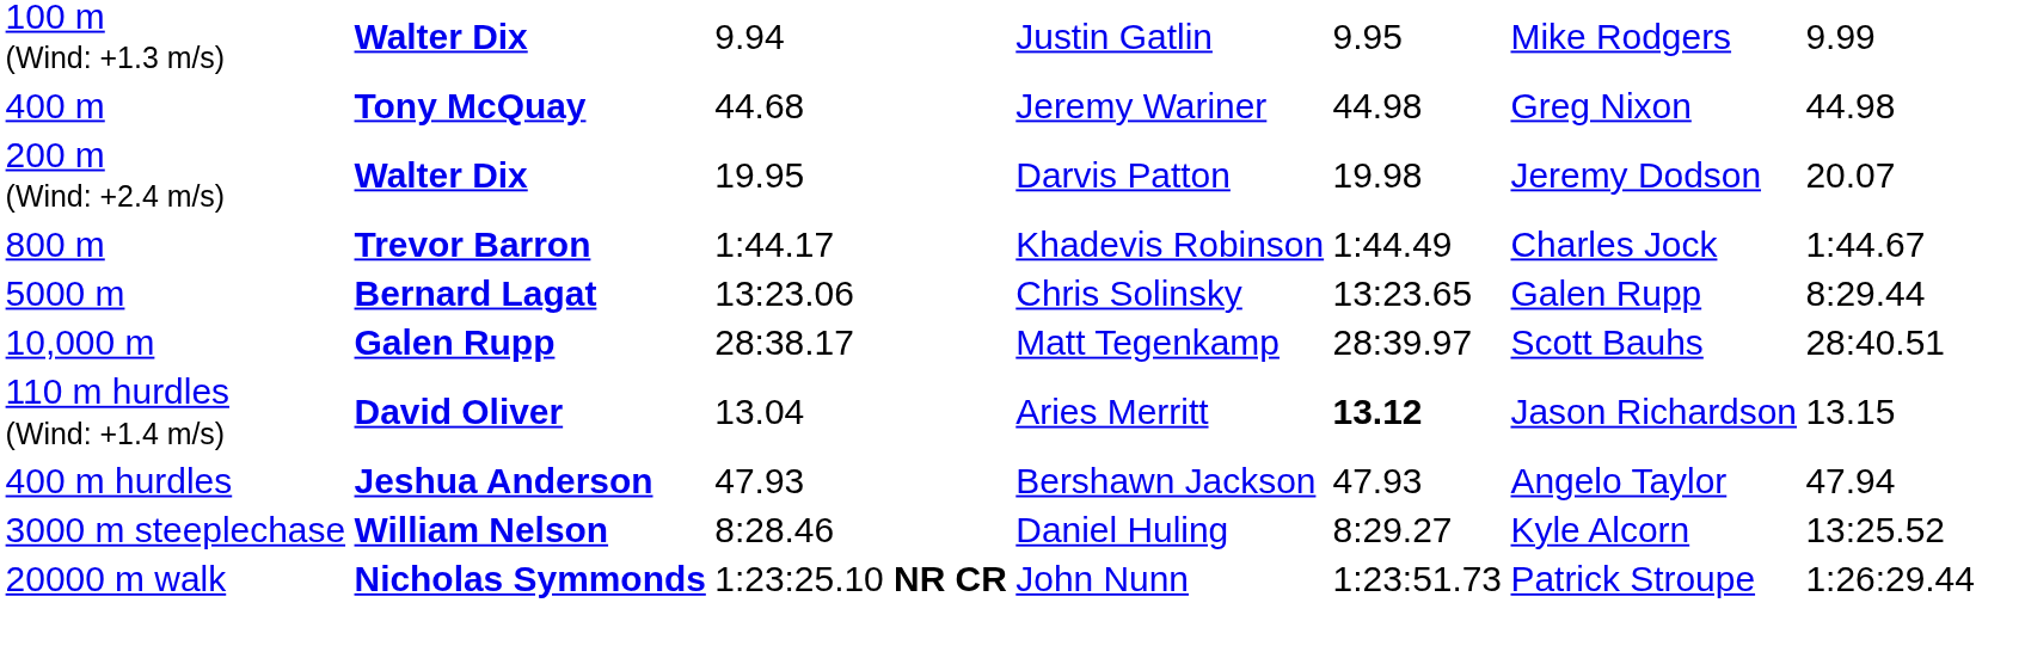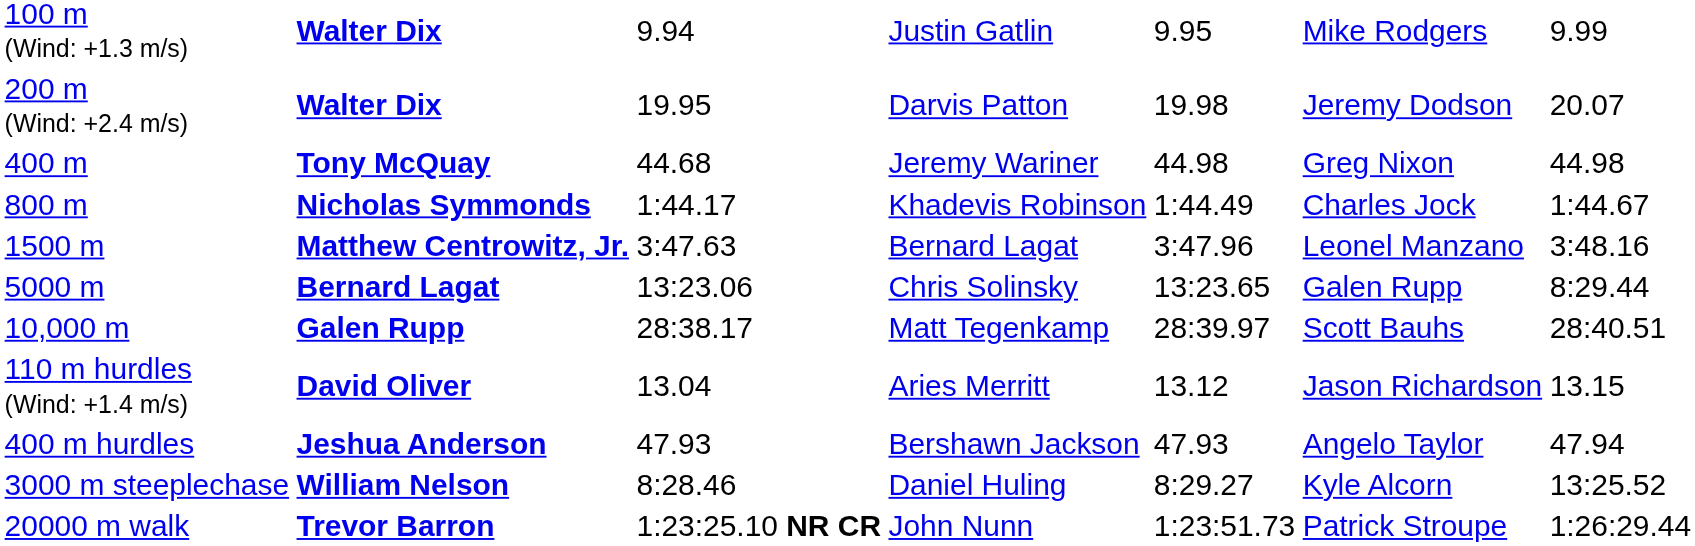rows swapped: 200 m (Wind: +2.4 m/s) <-> 400 m
800 m | column 2: Trevor Barron -> Nicholas Symmonds
+ row: 1500 m | Matthew Centrowitz, Jr. | 3:47.63 | Bernard Lagat | 3:47.96 | Leonel Manzano | 3:48.16
110 m hurdles (Wind: +1.4 m/s) | column 5: bold -> normal
20000 m walk | column 2: Nicholas Symmonds -> Trevor Barron
